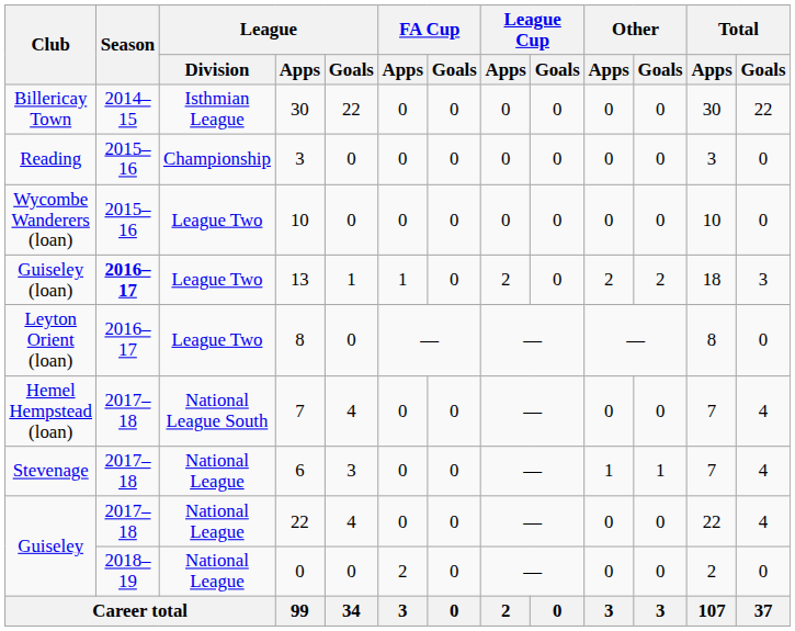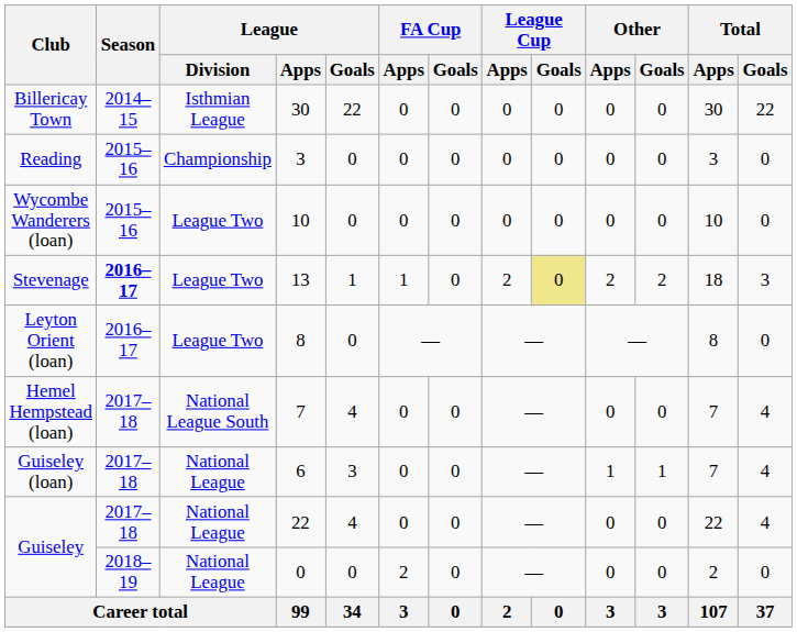13 | Club: Guiseley (loan) -> Stevenage
13 | League Cup / Goals: no background -> khaki background
6 | Club: Stevenage -> Guiseley (loan)
